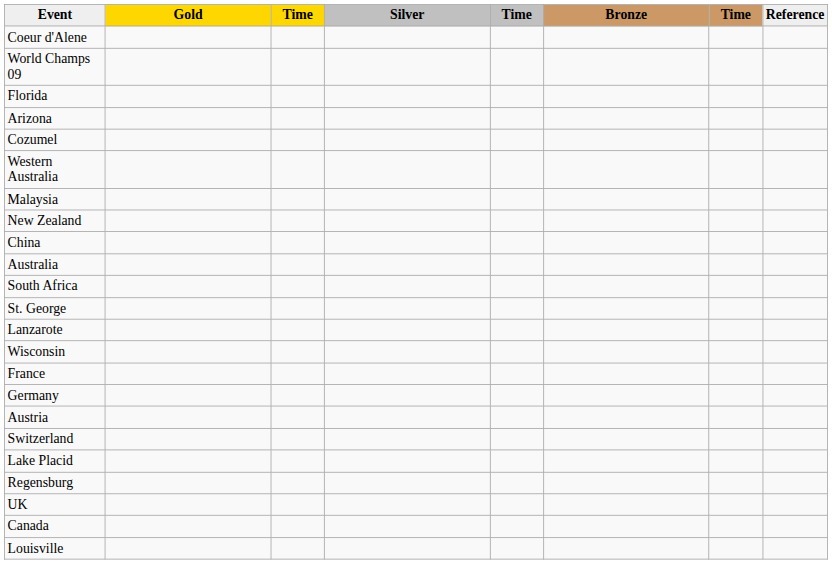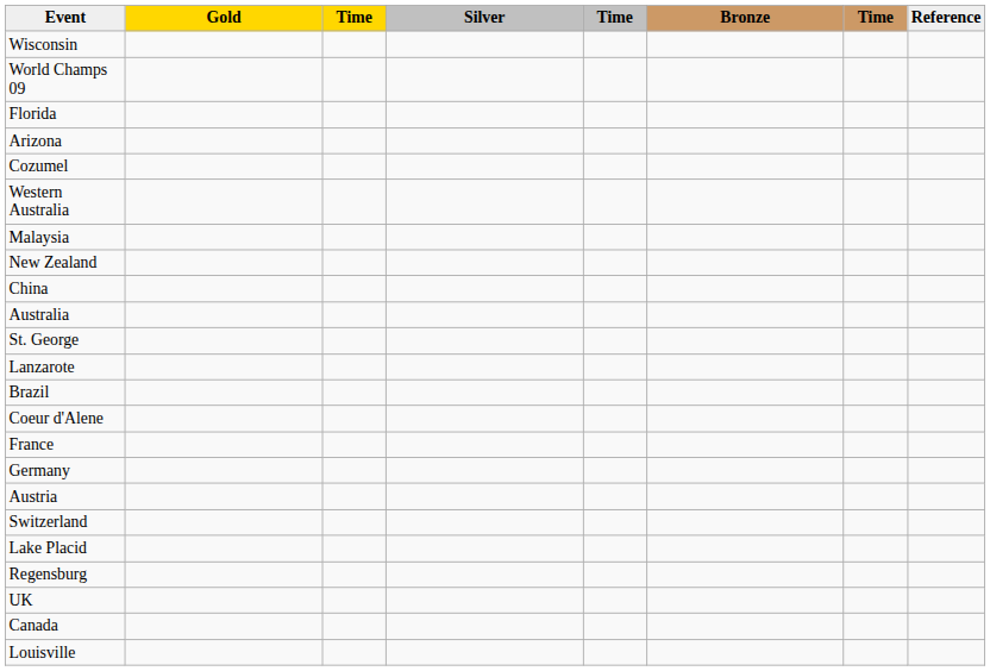rows swapped: Wisconsin <-> Coeur d'Alene
- row: South Africa
+ row: Brazil
